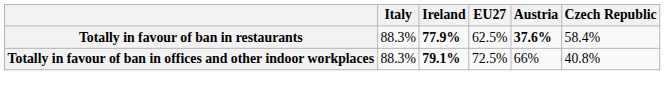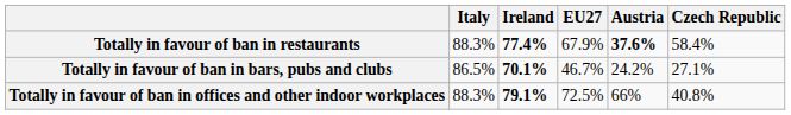Totally in favour of ban in restaurants | Ireland: 77.9% -> 77.4%
Totally in favour of ban in restaurants | EU27: 62.5% -> 67.9%
+ row: Totally in favour of ban in bars, pubs and clubs | 86.5% | 70.1% | 46.7% | 24.2% | 27.1%
